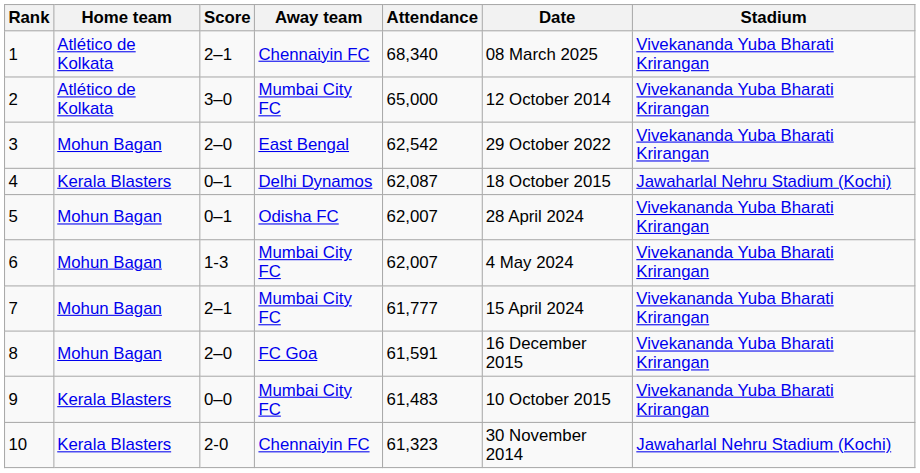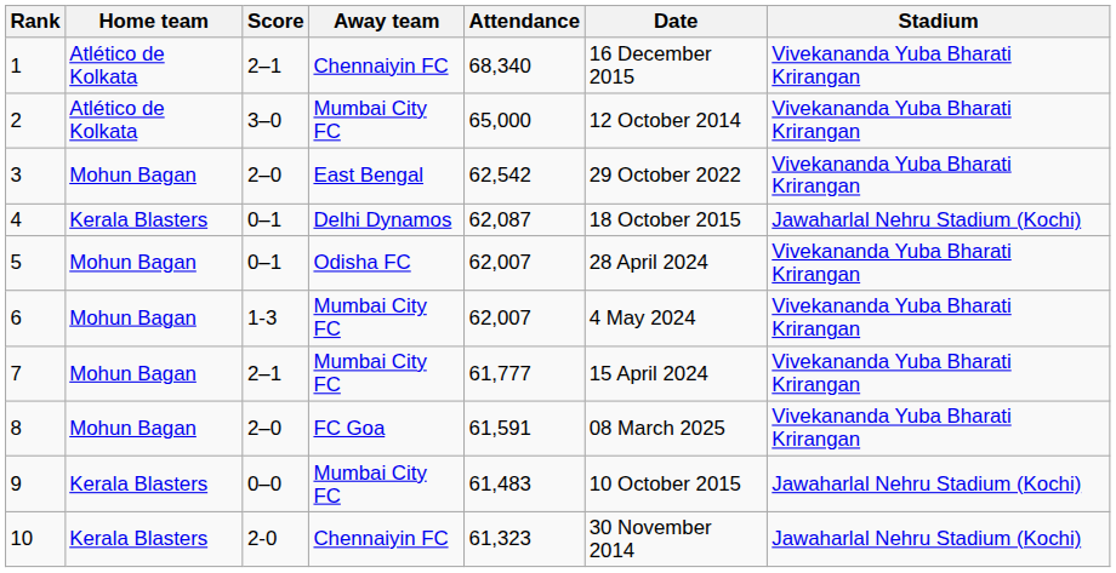1 | Date: 08 March 2025 -> 16 December 2015
8 | Date: 16 December 2015 -> 08 March 2025
9 | Stadium: Vivekananda Yuba Bharati Krirangan -> Jawaharlal Nehru Stadium (Kochi)
